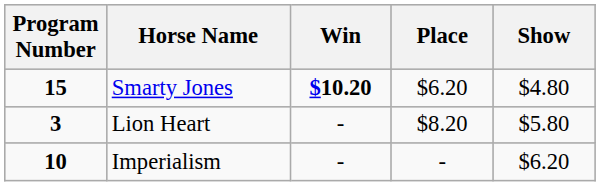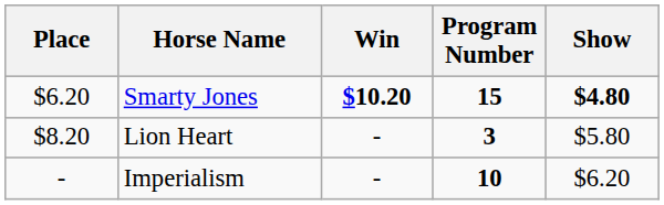columns swapped: Program Number <-> Place
Smarty Jones | Show: normal -> bold
